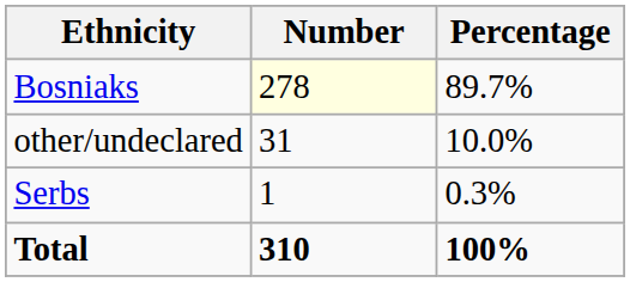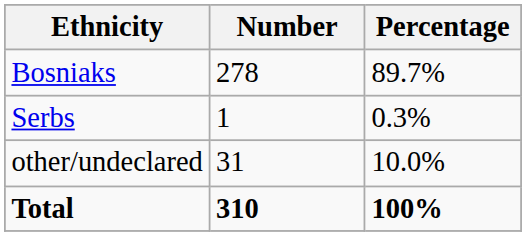Bosniaks | Number: lightyellow background -> no background
rows swapped: Serbs <-> other/undeclared
